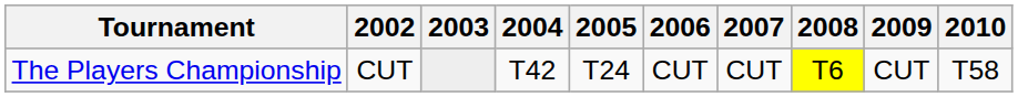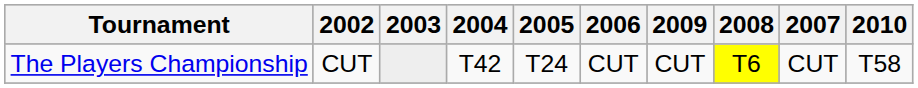columns swapped: 2007 <-> 2009
